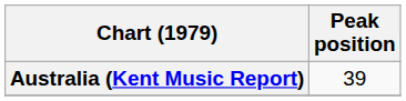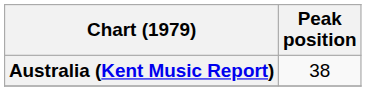Australia (Kent Music Report) | Peak position: 39 -> 38
